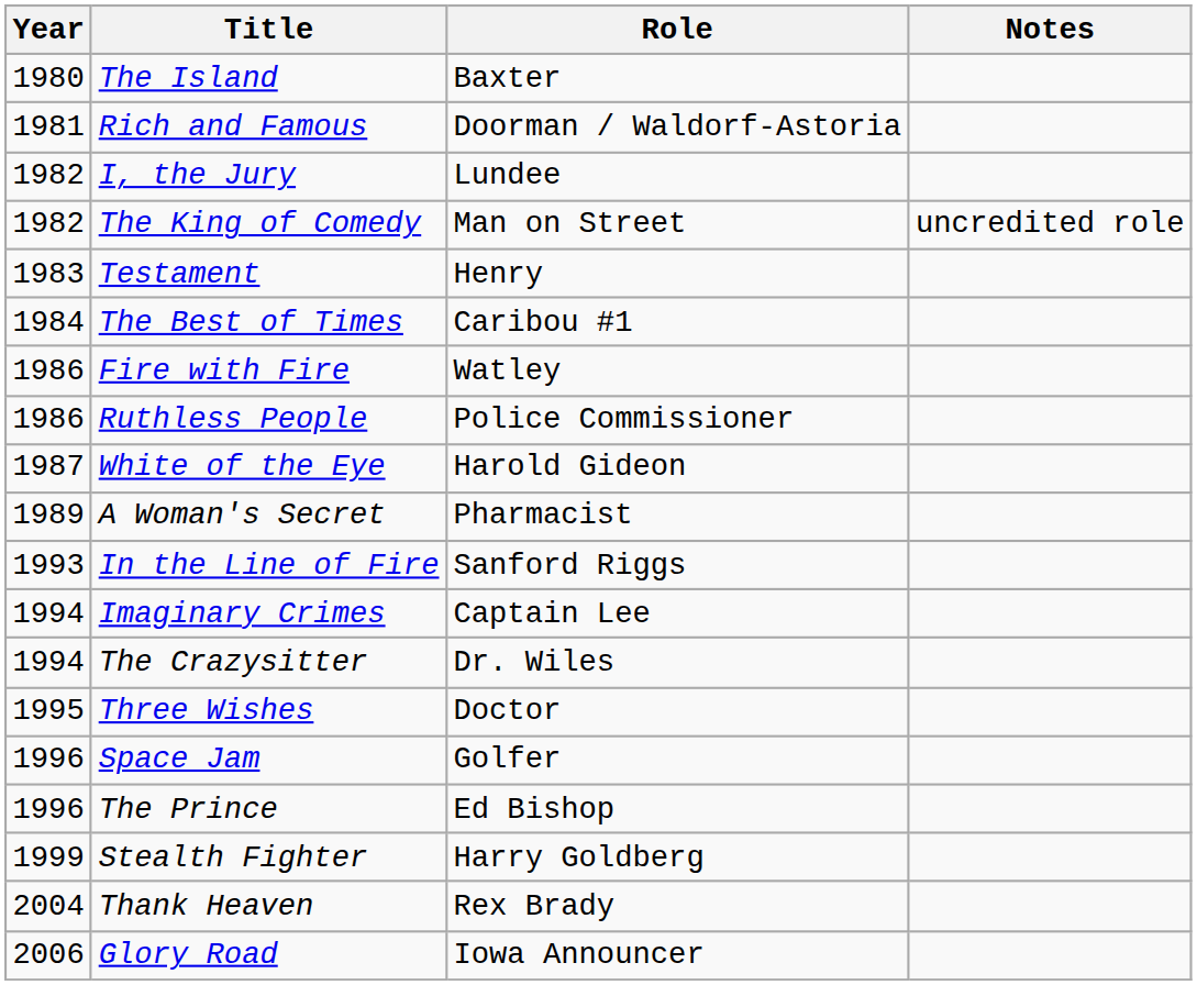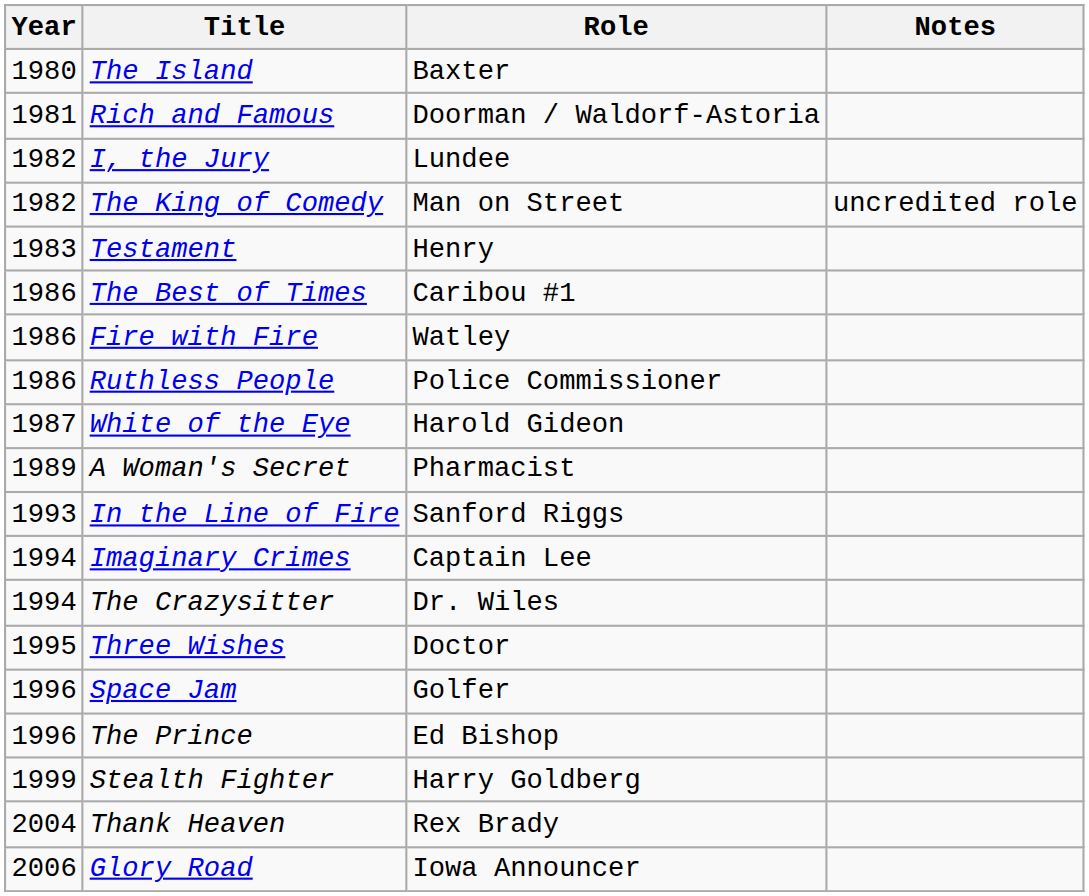The Best of Times | Year: 1984 -> 1986
